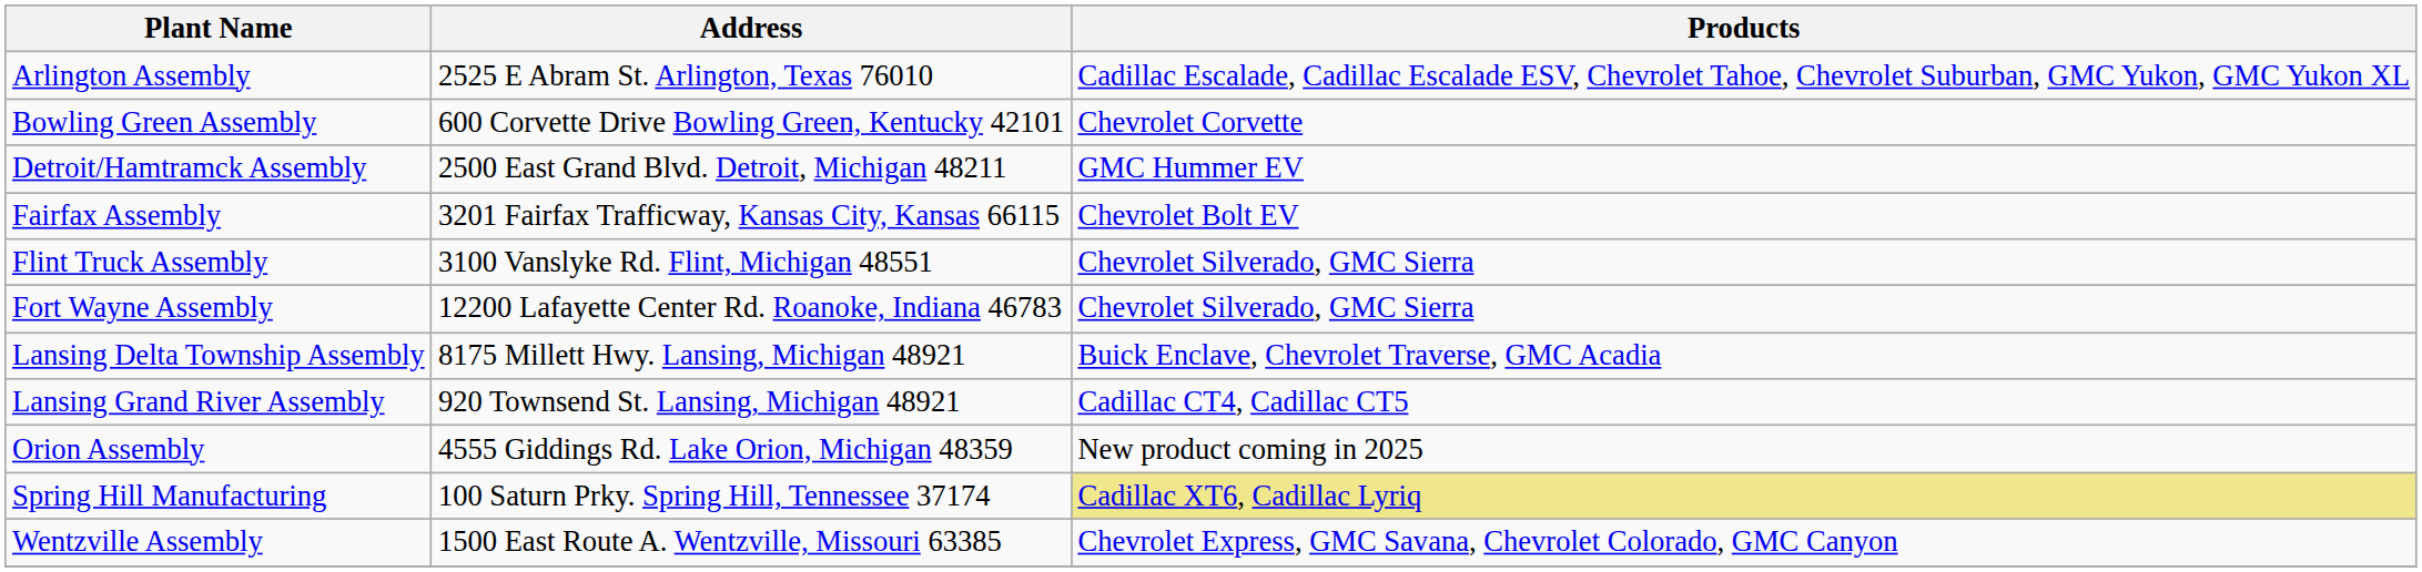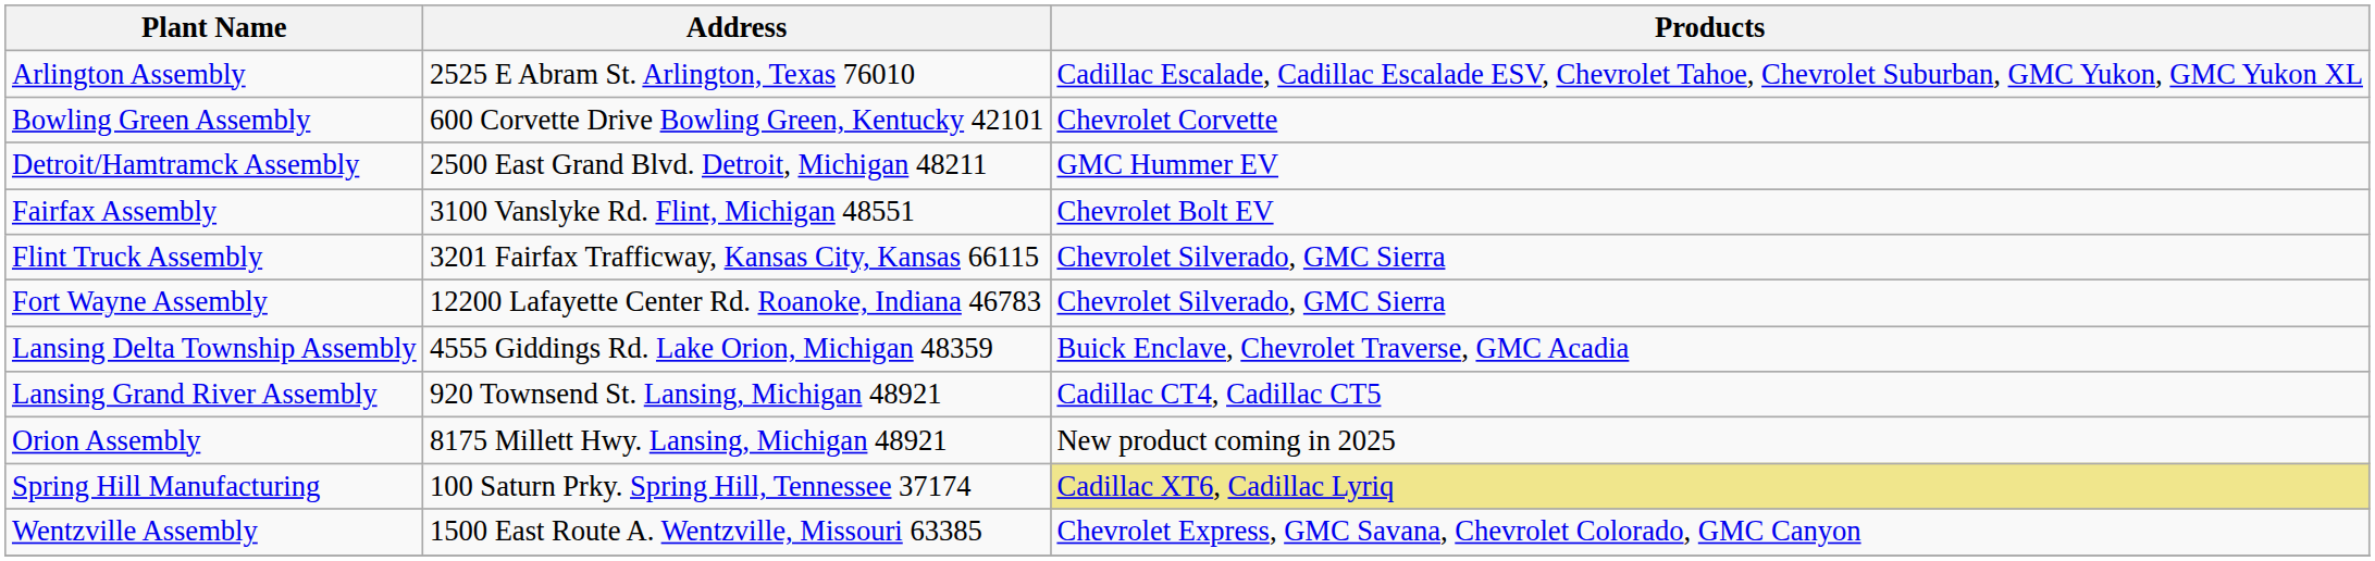Fairfax Assembly | Address: 3201 Fairfax Trafficway, Kansas City, Kansas 66115 -> 3100 Vanslyke Rd. Flint, Michigan 48551
Flint Truck Assembly | Address: 3100 Vanslyke Rd. Flint, Michigan 48551 -> 3201 Fairfax Trafficway, Kansas City, Kansas 66115
Lansing Delta Township Assembly | Address: 8175 Millett Hwy. Lansing, Michigan 48921 -> 4555 Giddings Rd. Lake Orion, Michigan 48359
Orion Assembly | Address: 4555 Giddings Rd. Lake Orion, Michigan 48359 -> 8175 Millett Hwy. Lansing, Michigan 48921
